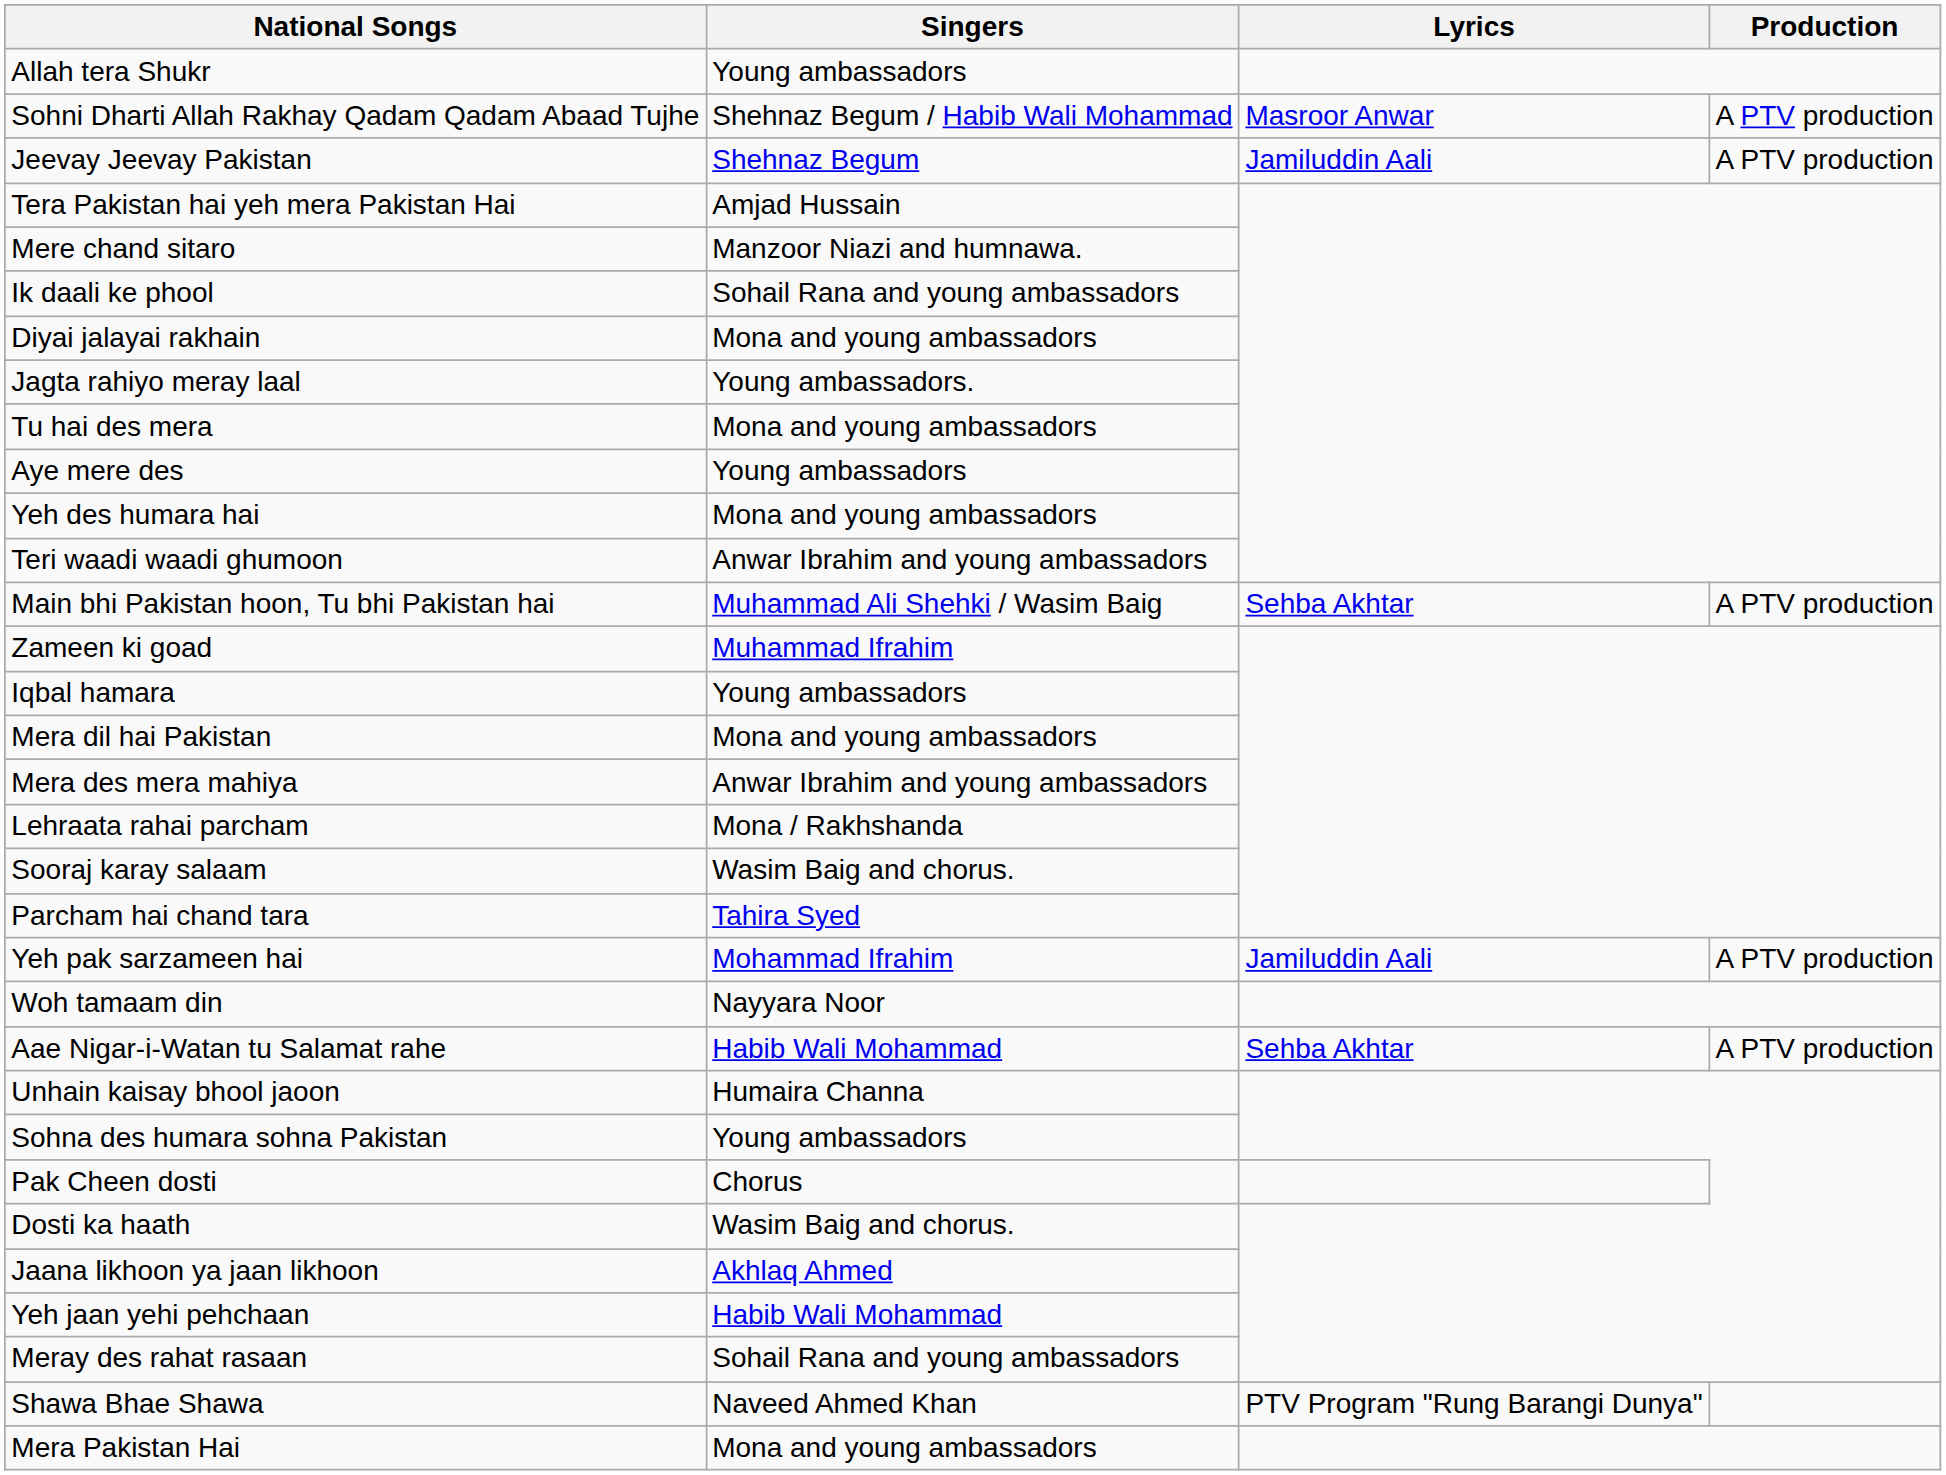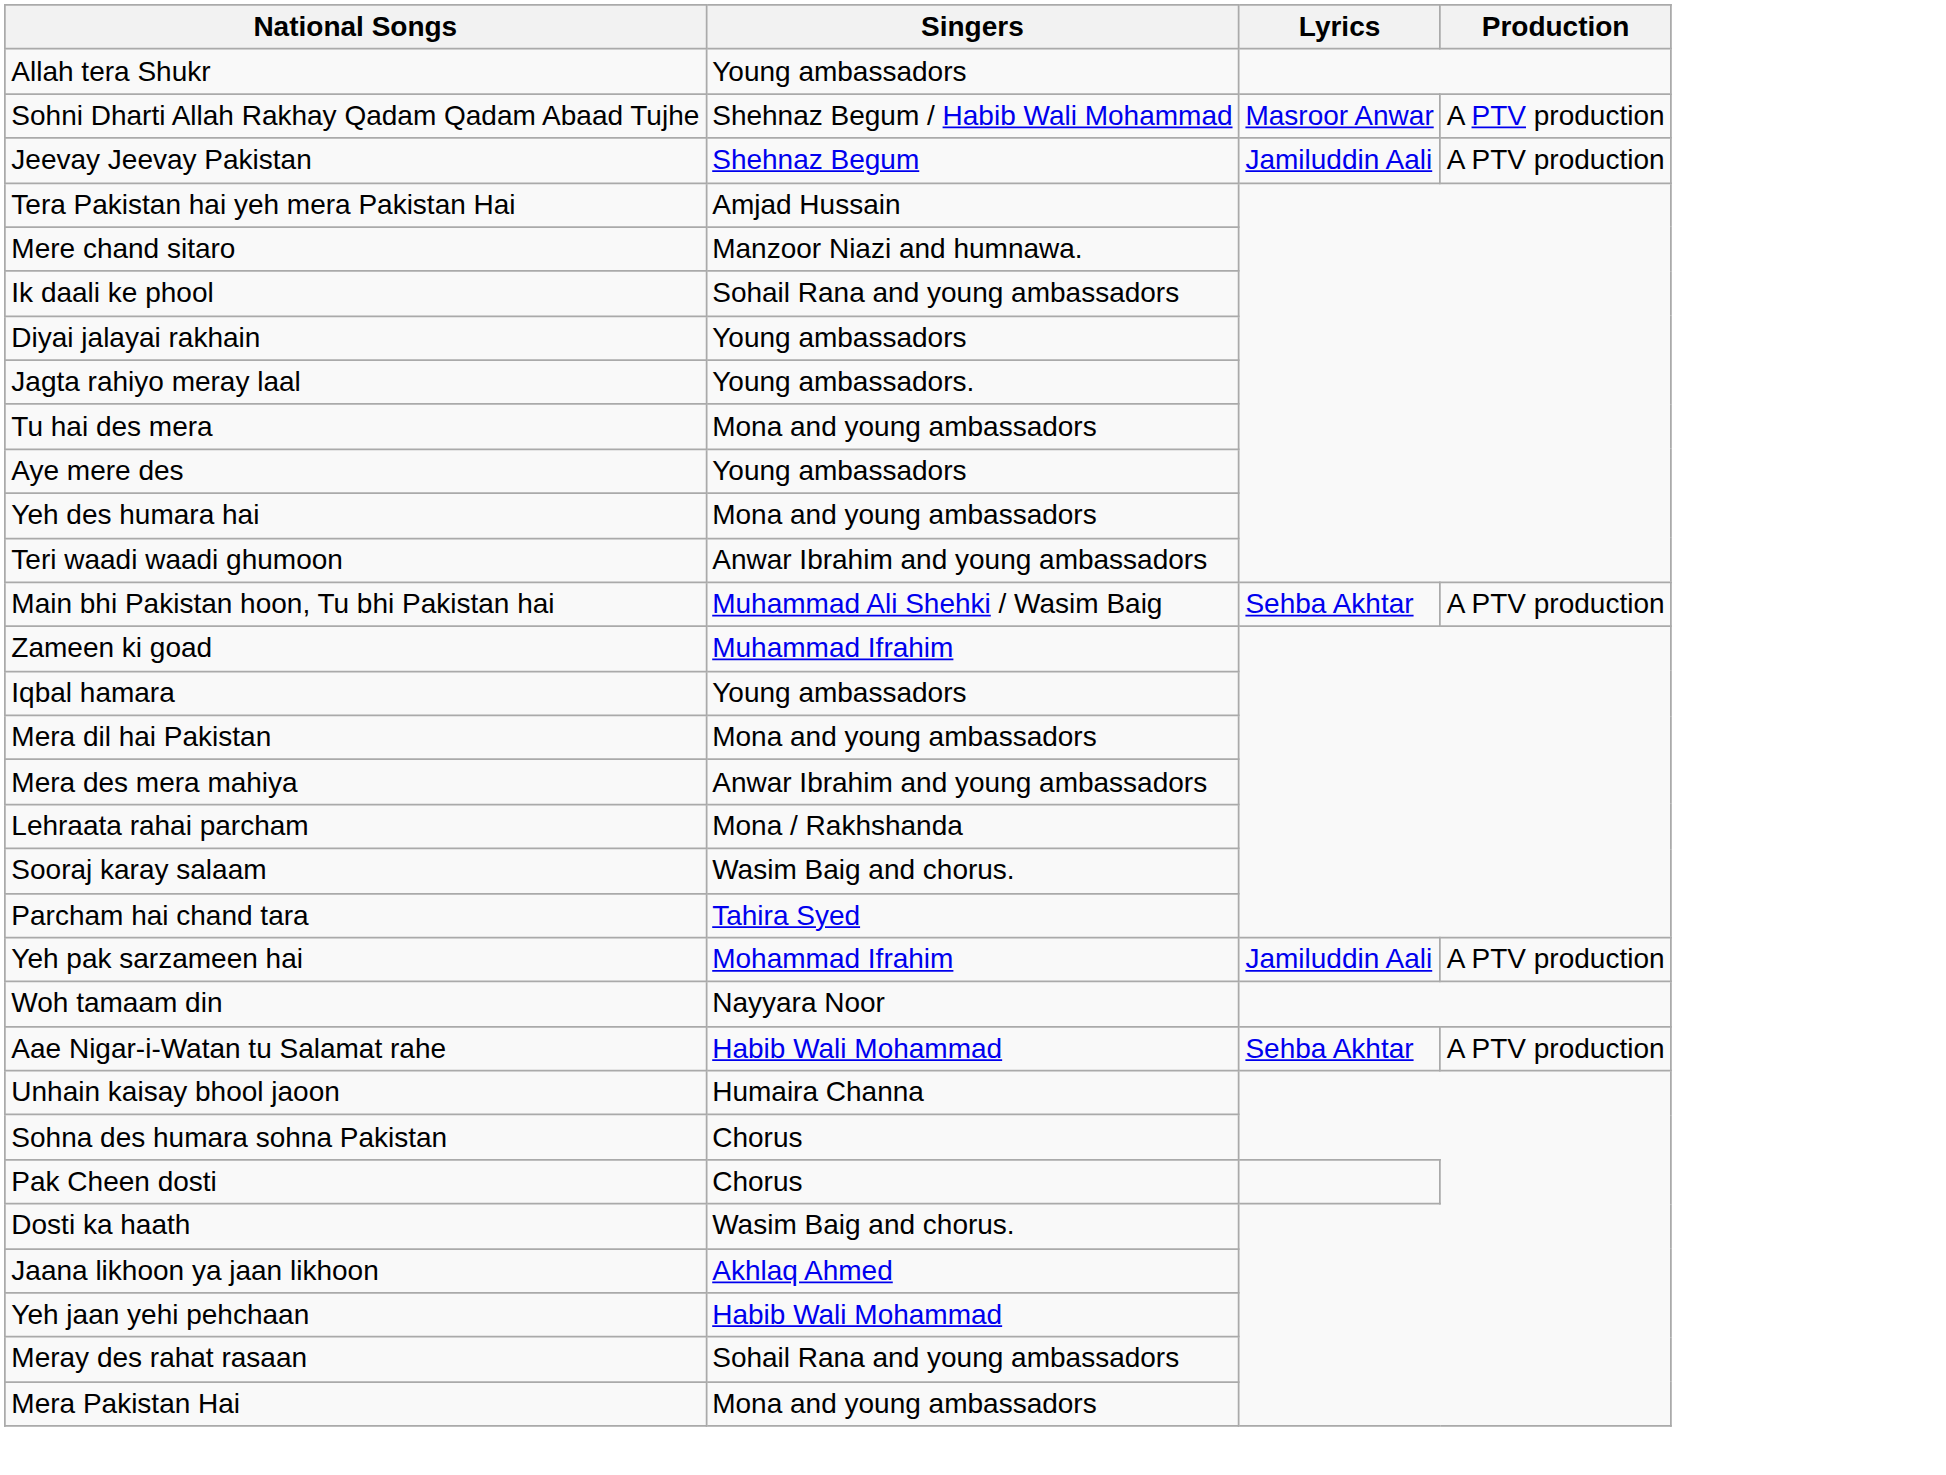Diyai jalayai rakhain | Singers: Mona and young ambassadors -> Young ambassadors
Sohna des humara sohna Pakistan | Singers: Young ambassadors -> Chorus
- row: Shawa Bhae Shawa | Naveed Ahmed Khan | PTV Program "Rung Barangi Dunya"
